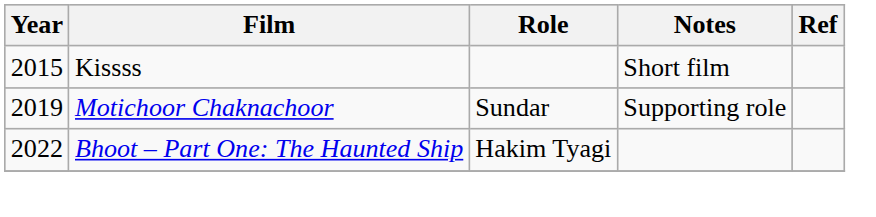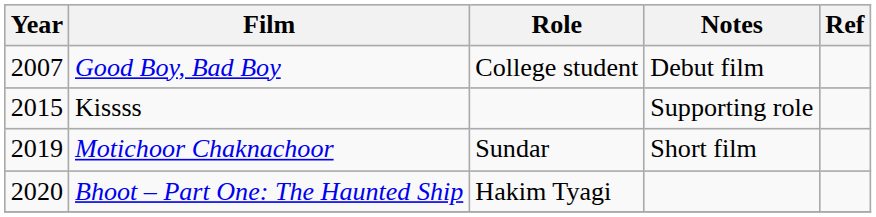+ row: 2007 | Good Boy, Bad Boy | College student | Debut film
Kissss | Notes: Short film -> Supporting role
Motichoor Chaknachoor | Notes: Supporting role -> Short film
Bhoot – Part One: The Haunted Ship | Year: 2022 -> 2020
